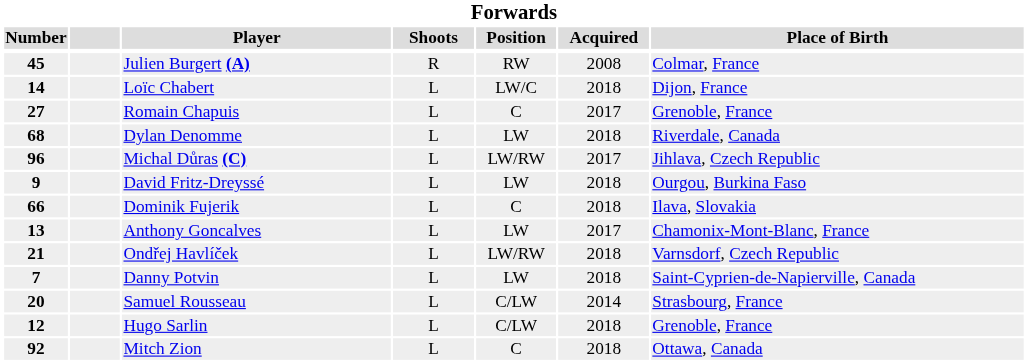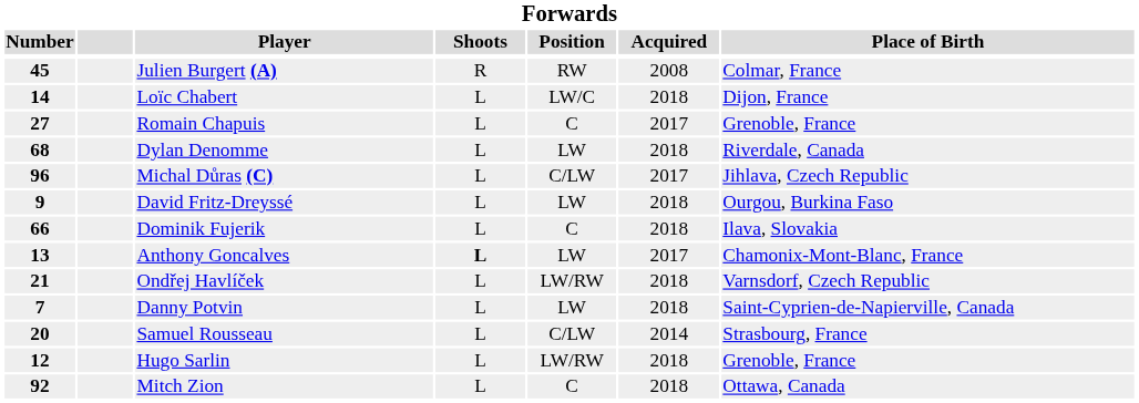Michal Důras (C) | Position: LW/RW -> C/LW
Anthony Goncalves | Shoots: normal -> bold
Hugo Sarlin | Position: C/LW -> LW/RW
